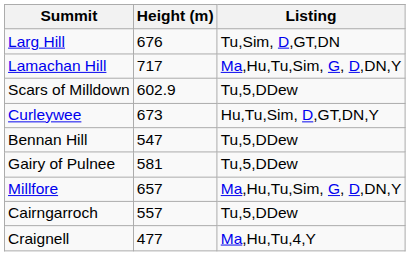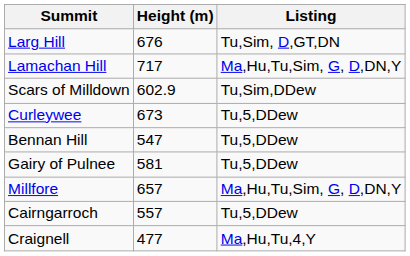Scars of Milldown | Listing: Tu,5,DDew -> Tu,Sim,DDew
Curleywee | Listing: Hu,Tu,Sim, D,GT,DN,Y -> Tu,5,DDew
